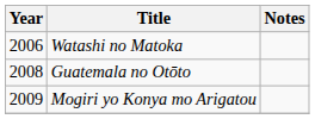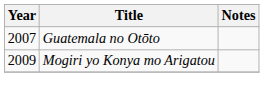- row: 2006 | Watashi no Matoka
Guatemala no Otōto | Year: 2008 -> 2007
